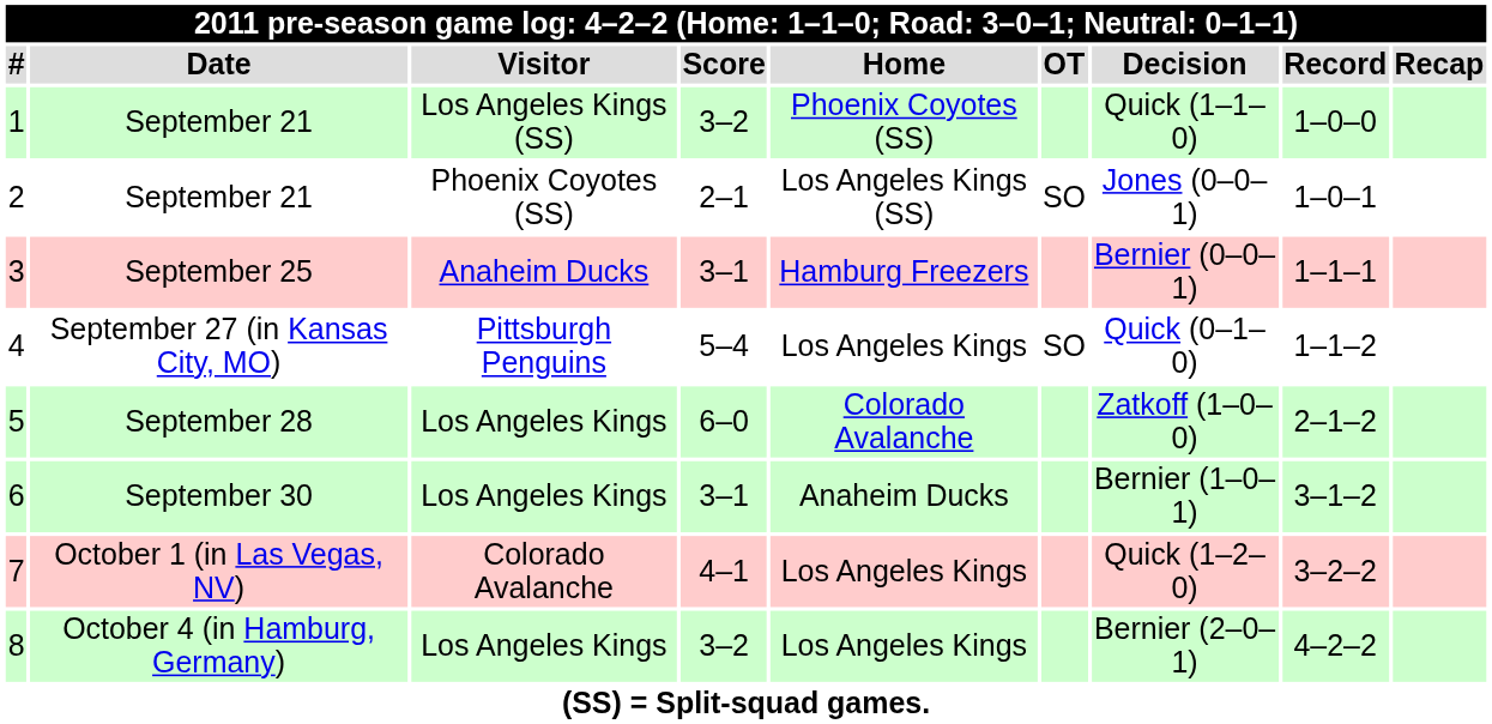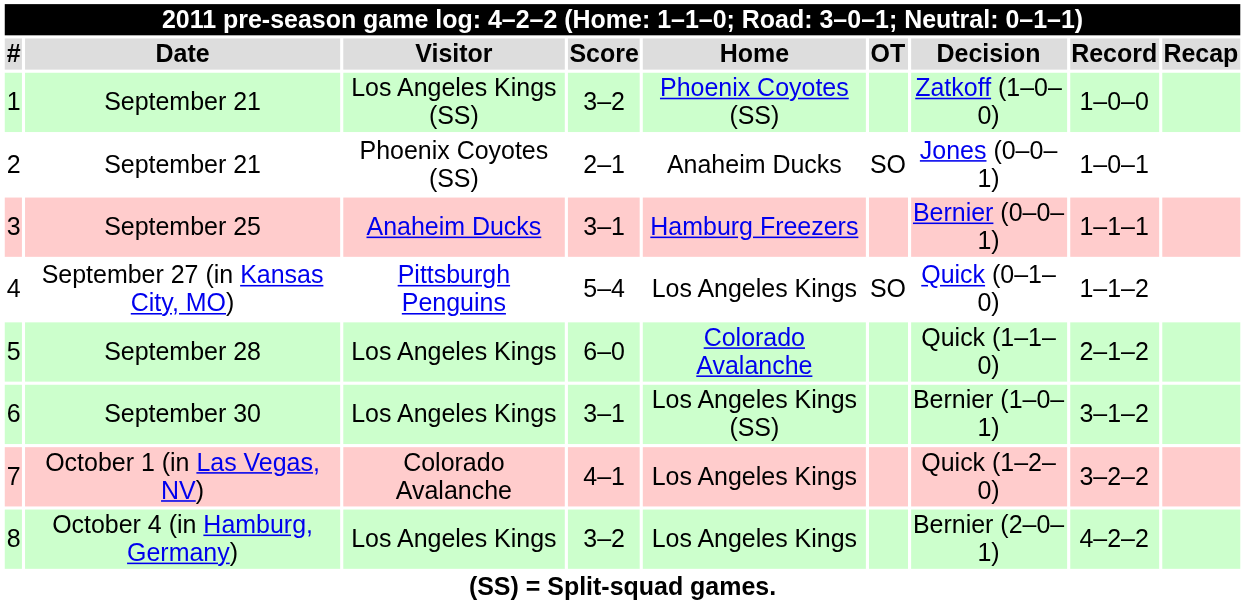1 | Decision: Quick (1–1–0) -> Zatkoff (1–0–0)
2 | Home: Los Angeles Kings (SS) -> Anaheim Ducks
5 | Decision: Zatkoff (1–0–0) -> Quick (1–1–0)
6 | Home: Anaheim Ducks -> Los Angeles Kings (SS)
